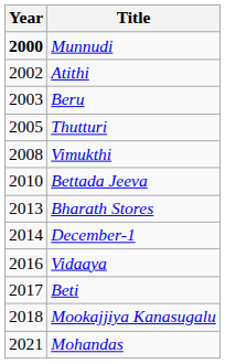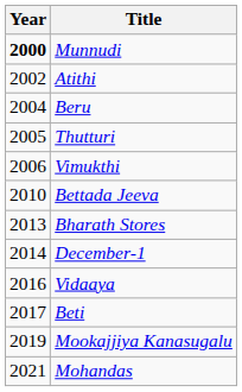Beru | Year: 2003 -> 2004
Vimukthi | Year: 2008 -> 2006
Mookajjiya Kanasugalu | Year: 2018 -> 2019
